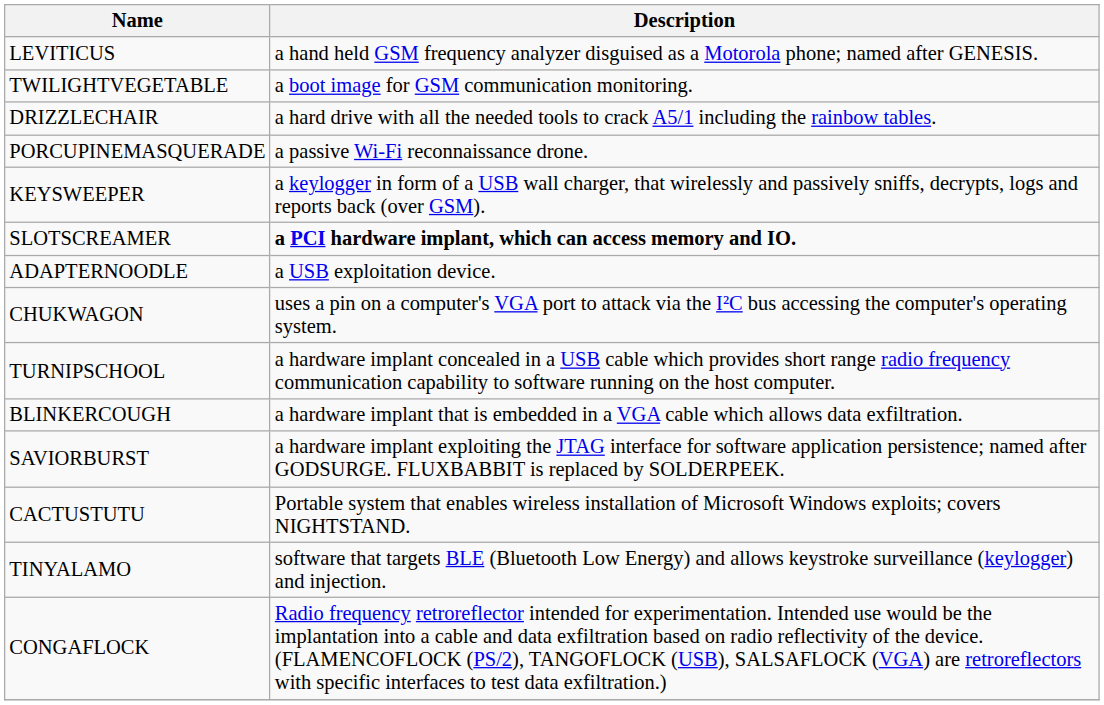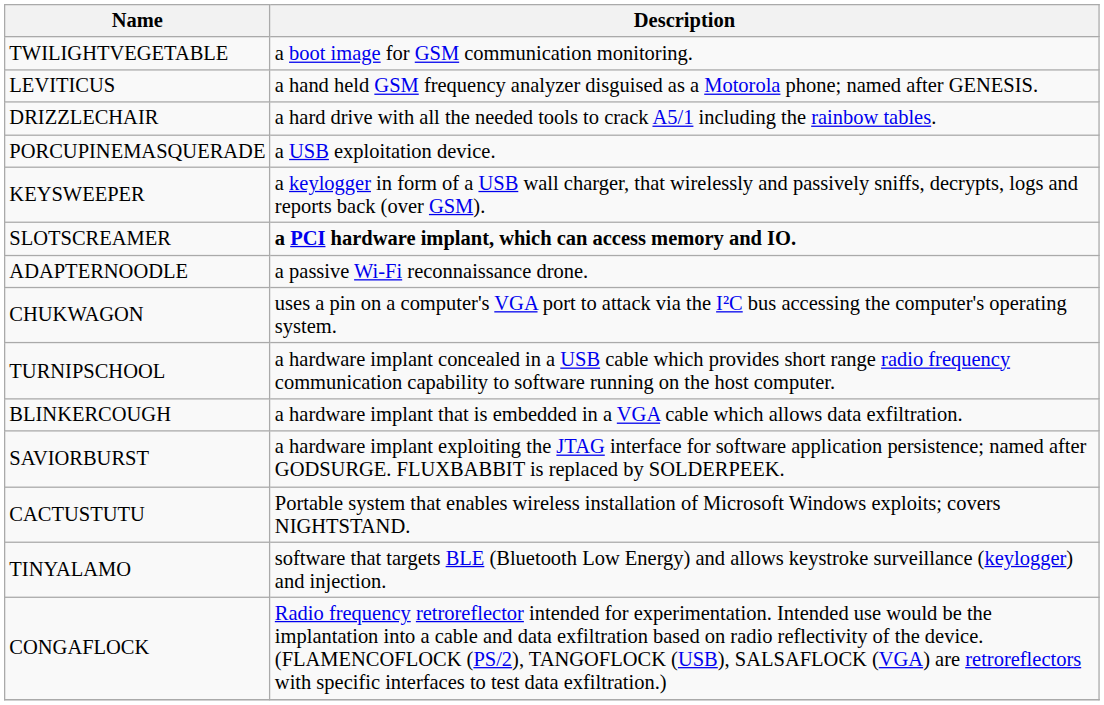rows swapped: TWILIGHTVEGETABLE <-> LEVITICUS
PORCUPINEMASQUERADE | Description: a passive Wi-Fi reconnaissance drone. -> a USB exploitation device.
ADAPTERNOODLE | Description: a USB exploitation device. -> a passive Wi-Fi reconnaissance drone.
